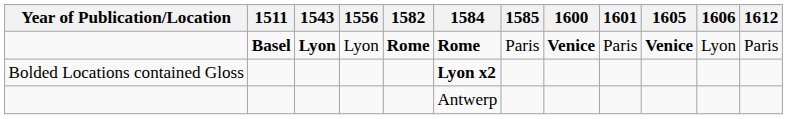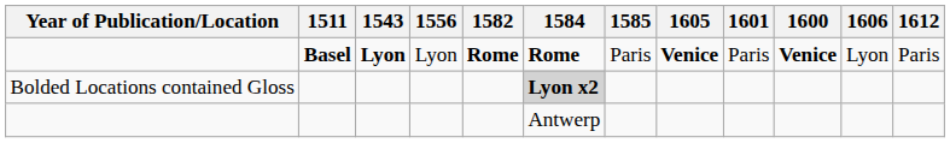columns swapped: 1600 <-> 1605
Bolded Locations contained Gloss | 1584: no background -> lightgrey background
